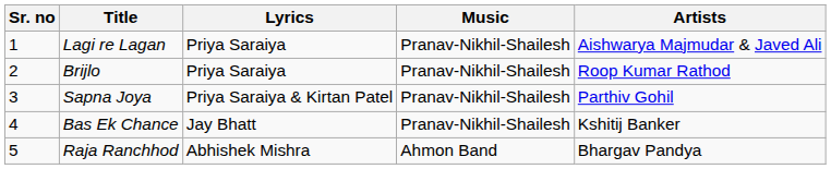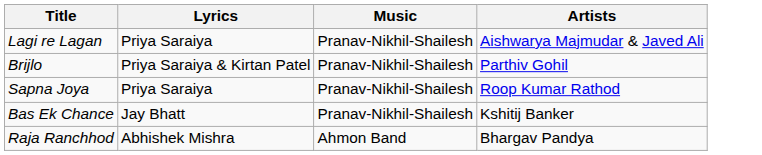- column: Sr. no | 1 | 2 | 3 | 4 | 5
Brijlo | Lyrics: Priya Saraiya -> Priya Saraiya & Kirtan Patel
Brijlo | Artists: Roop Kumar Rathod -> Parthiv Gohil
Sapna Joya | Lyrics: Priya Saraiya & Kirtan Patel -> Priya Saraiya
Sapna Joya | Artists: Parthiv Gohil -> Roop Kumar Rathod
